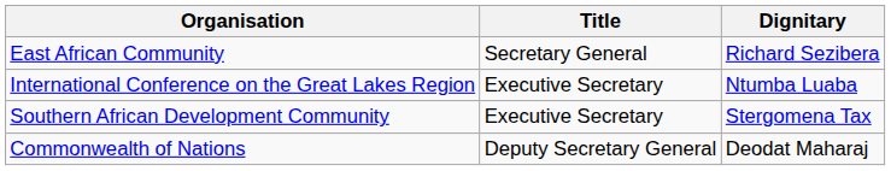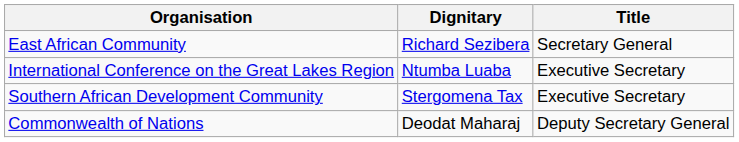columns swapped: Title <-> Dignitary
